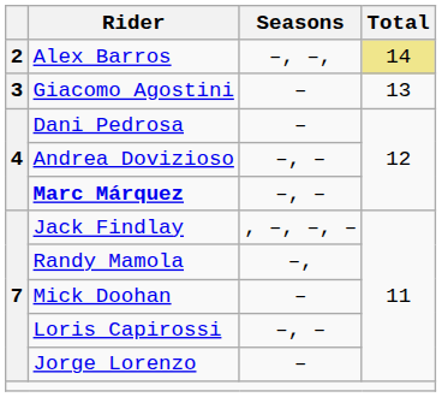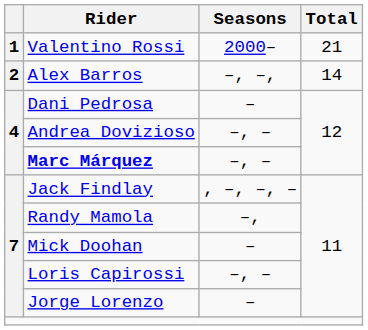+ row: 1 | Valentino Rossi | 2000– | 21
Alex Barros | Total: khaki background -> no background
- row: 3 | Giacomo Agostini | – | 13
